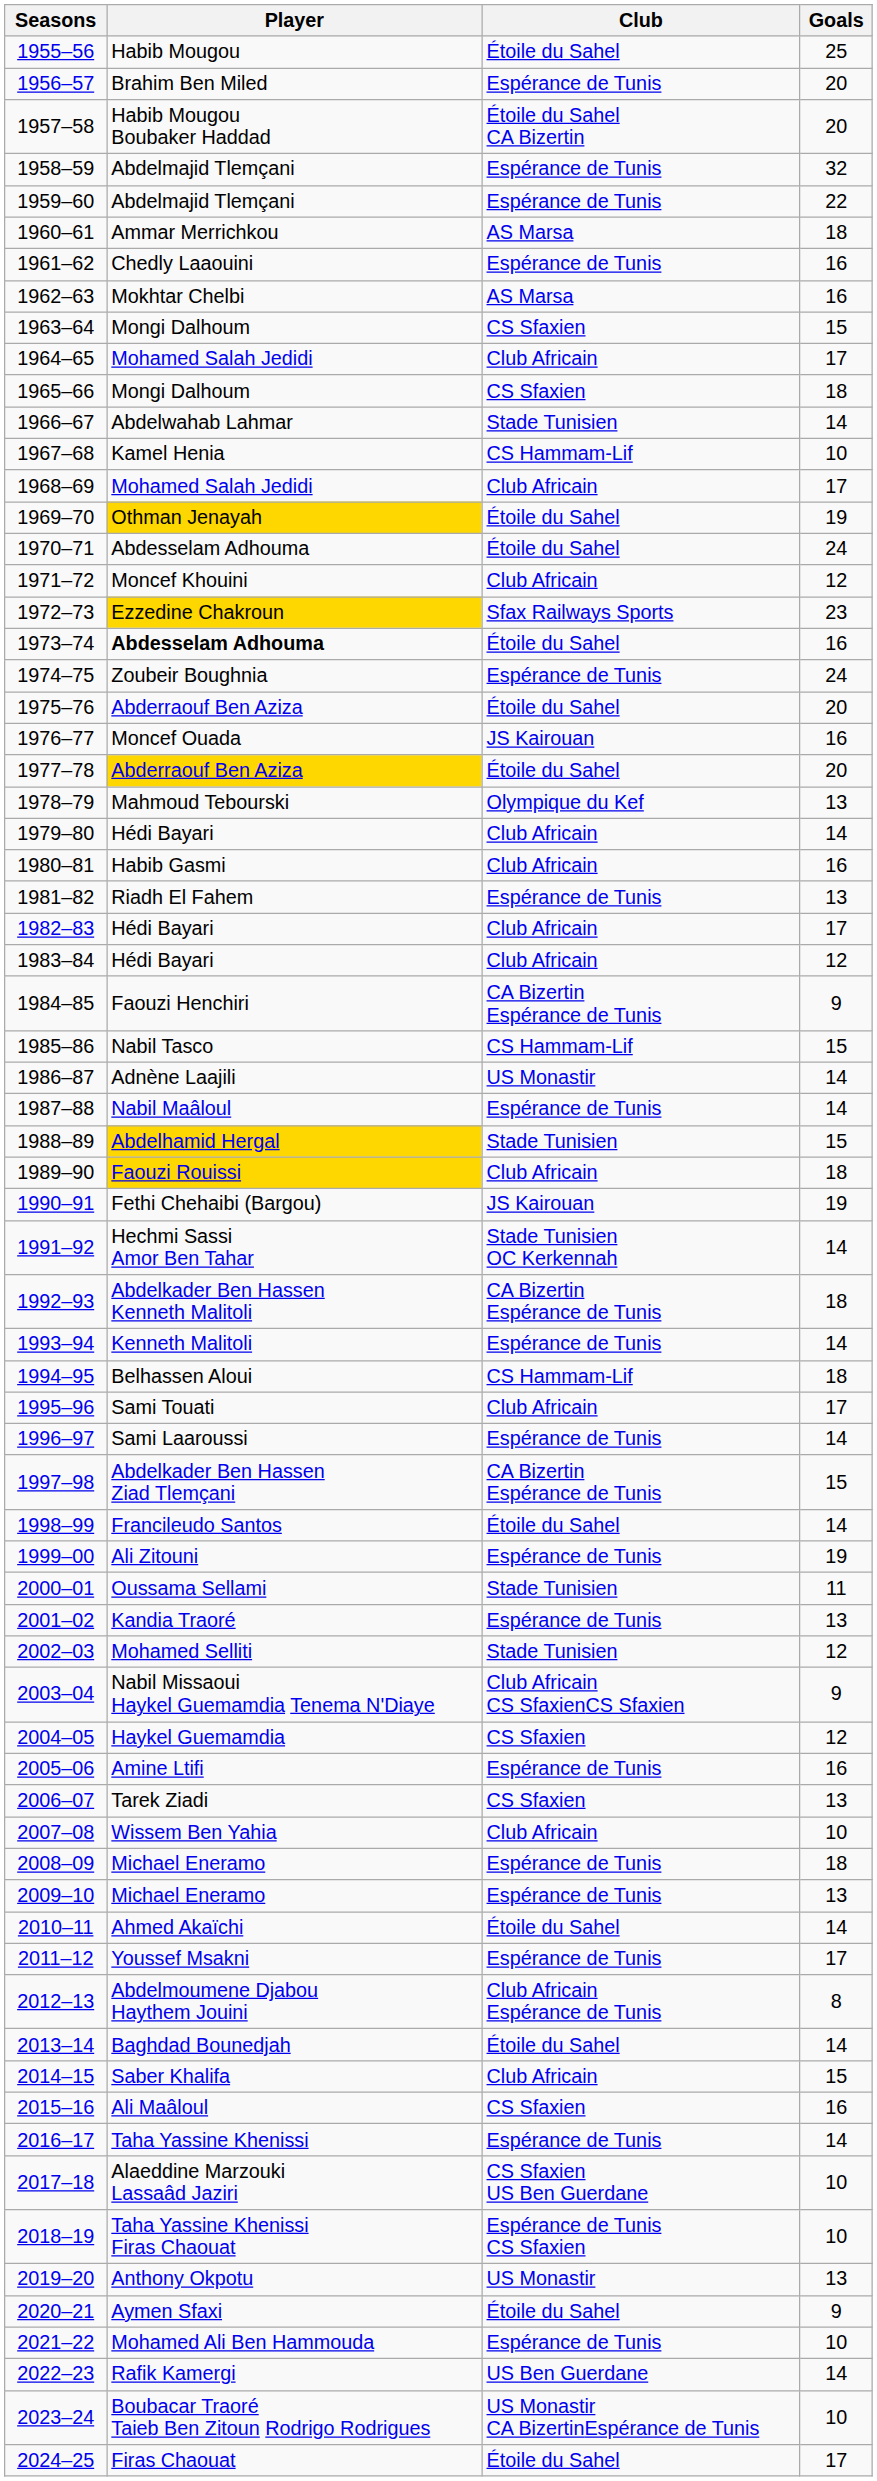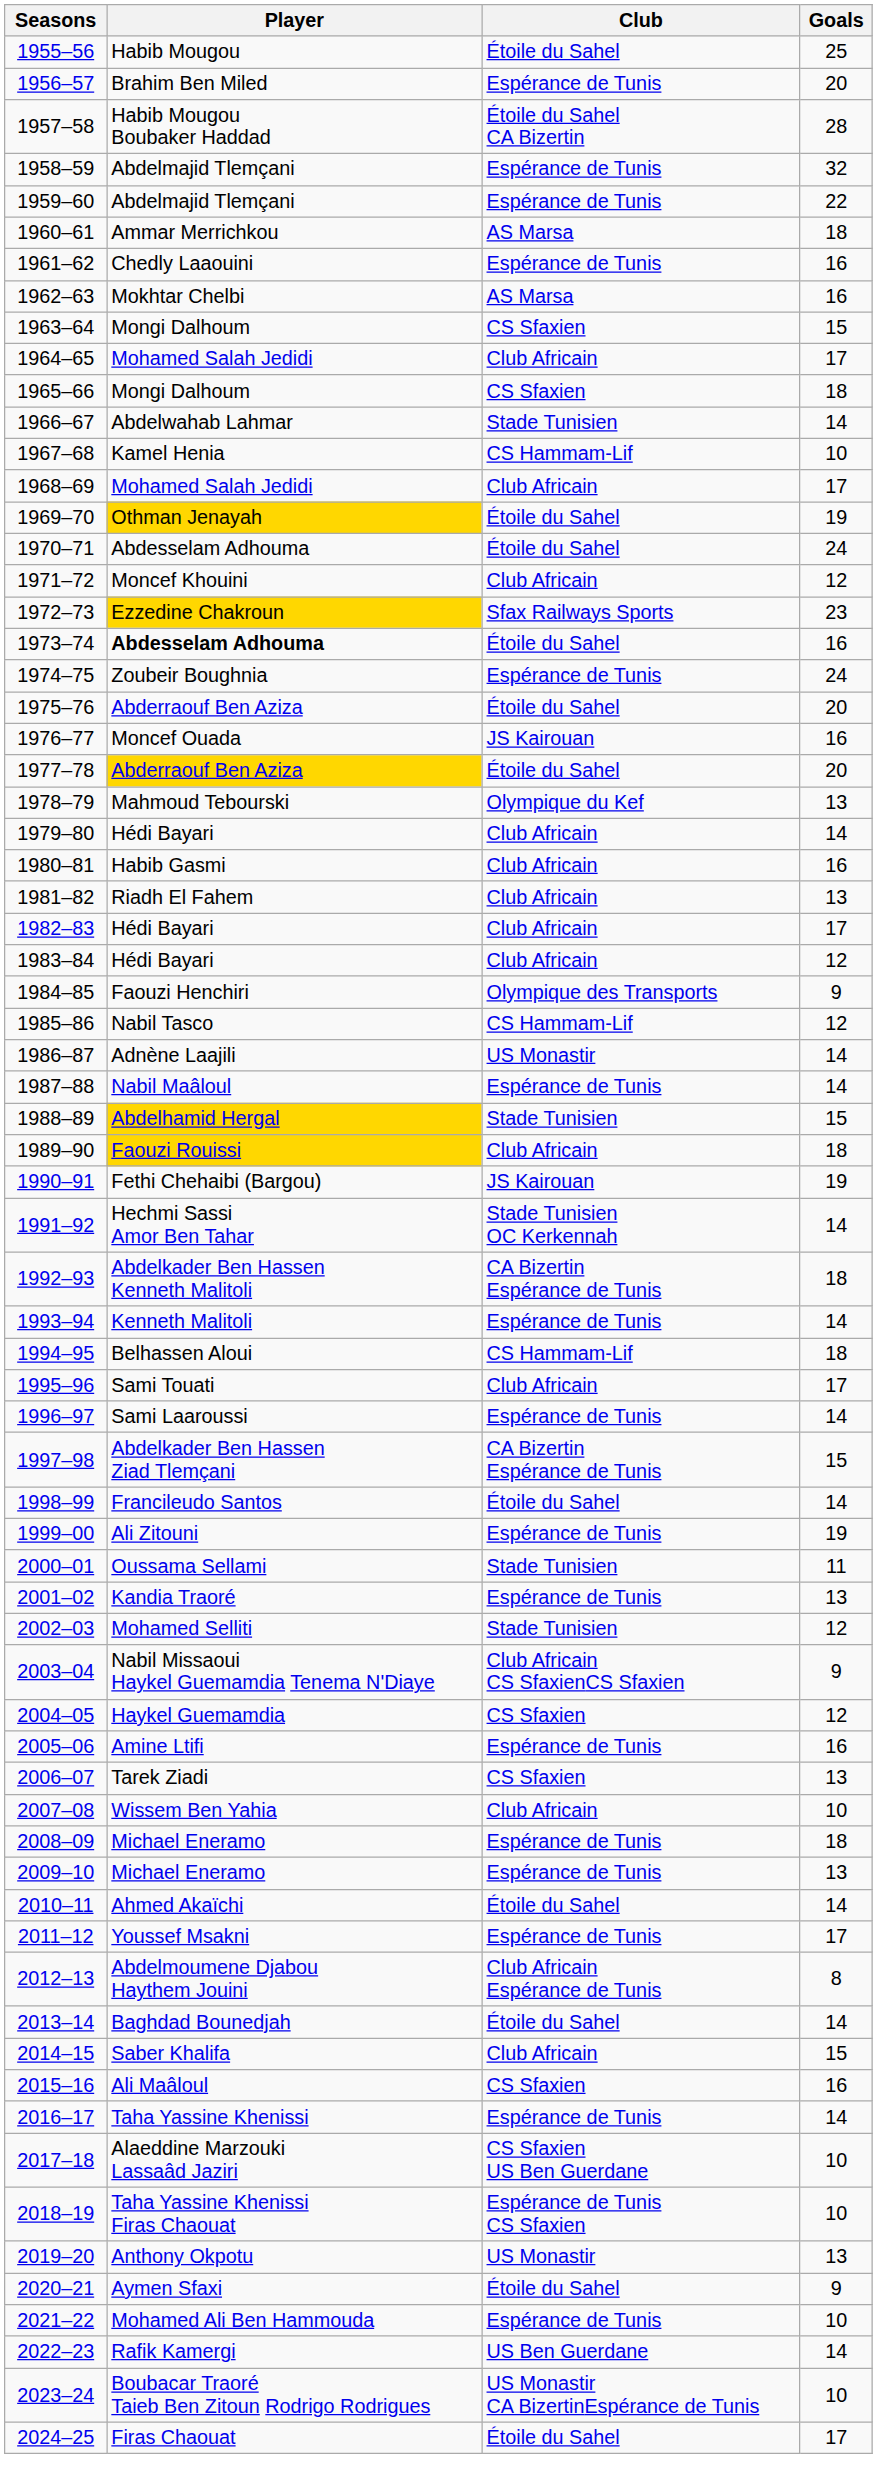1957–58 | Goals: 20 -> 28
1981–82 | Club: Espérance de Tunis -> Club Africain
1984–85 | Club: CA Bizertin Espérance de Tunis -> Olympique des Transports
1985–86 | Goals: 15 -> 12
